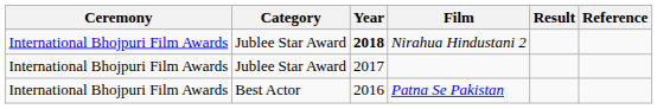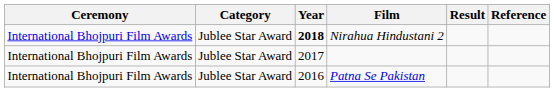Patna Se Pakistan | Category: Best Actor -> Jublee Star Award
